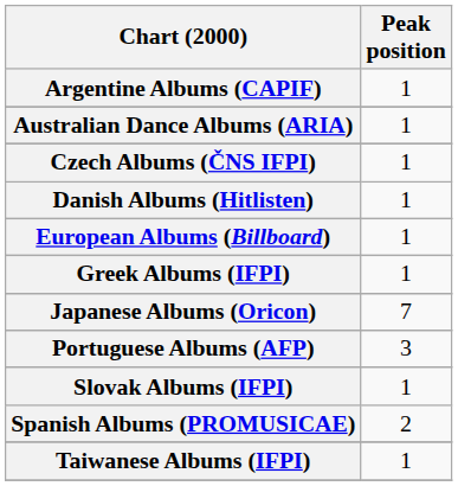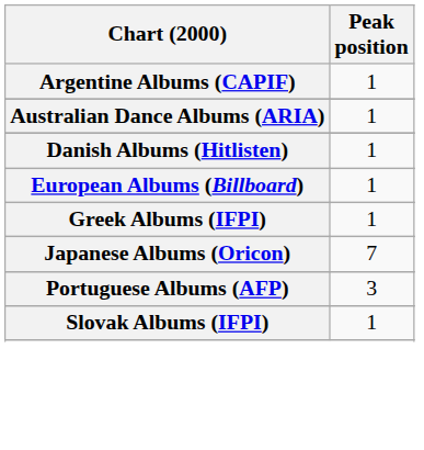- row: Czech Albums (ČNS IFPI) | 1
- row: Spanish Albums (PROMUSICAE) | 2
- row: Taiwanese Albums (IFPI) | 1
